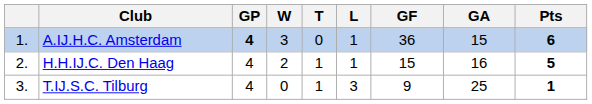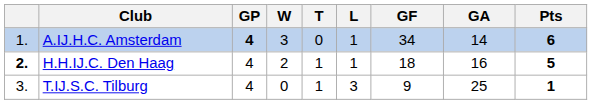A.IJ.H.C. Amsterdam | GF: 36 -> 34
A.IJ.H.C. Amsterdam | GA: 15 -> 14
H.H.IJ.C. Den Haag | column 1: normal -> bold
H.H.IJ.C. Den Haag | GF: 15 -> 18
